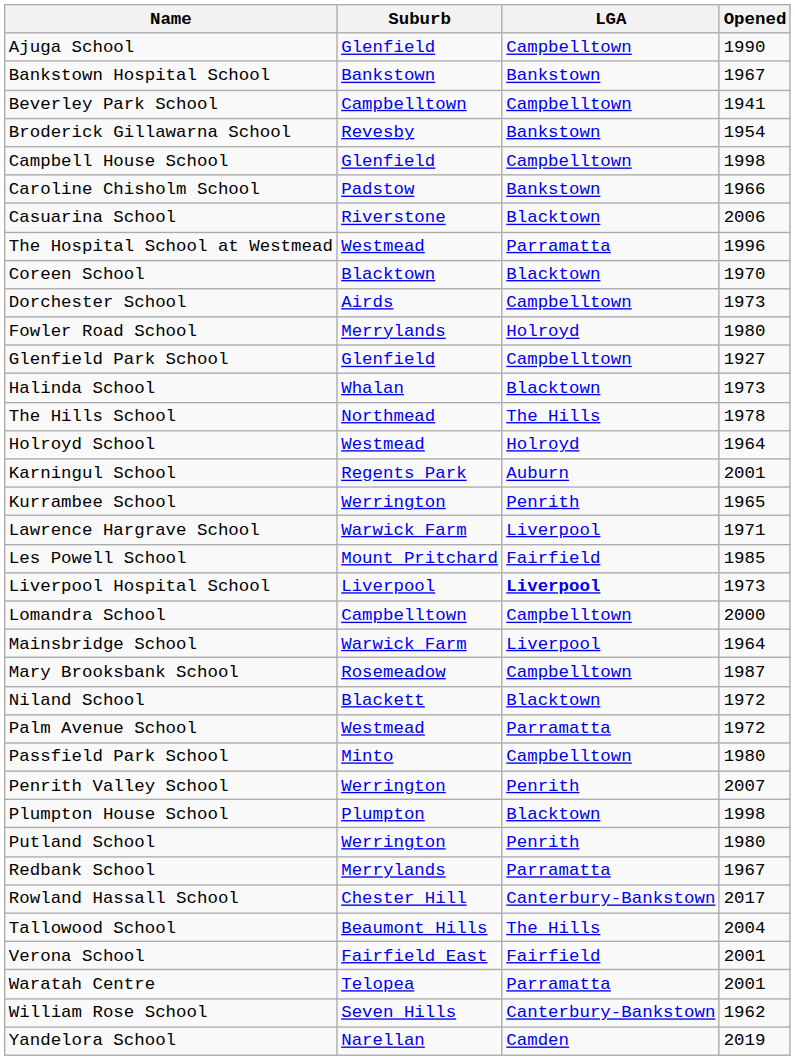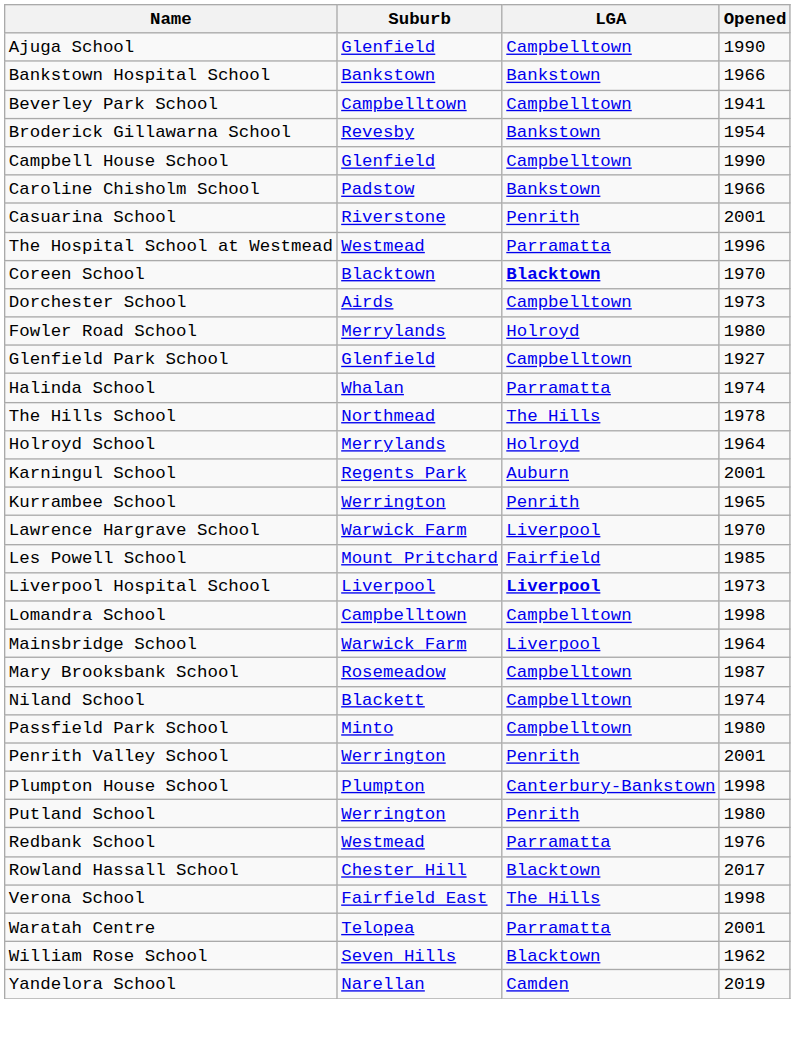Bankstown Hospital School | Opened: 1967 -> 1966
Campbell House School | Opened: 1998 -> 1990
Casuarina School | LGA: Blacktown -> Penrith
Casuarina School | Opened: 2006 -> 2001
Coreen School | LGA: normal -> bold
Halinda School | LGA: Blacktown -> Parramatta
Halinda School | Opened: 1973 -> 1974
Holroyd School | Suburb: Westmead -> Merrylands
Lawrence Hargrave School | Opened: 1971 -> 1970
Lomandra School | Opened: 2000 -> 1998
Niland School | LGA: Blacktown -> Campbelltown
Niland School | Opened: 1972 -> 1974
- row: Palm Avenue School | Westmead | Parramatta | 1972
Penrith Valley School | Opened: 2007 -> 2001
Plumpton House School | LGA: Blacktown -> Canterbury-Bankstown
Redbank School | Suburb: Merrylands -> Westmead
Redbank School | Opened: 1967 -> 1976
Rowland Hassall School | LGA: Canterbury-Bankstown -> Blacktown
- row: Tallowood School | Beaumont Hills | The Hills | 2004
Verona School | LGA: Fairfield -> The Hills
Verona School | Opened: 2001 -> 1998
William Rose School | LGA: Canterbury-Bankstown -> Blacktown
